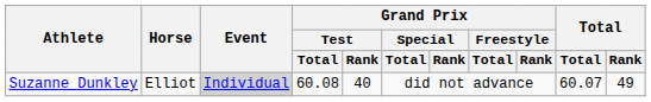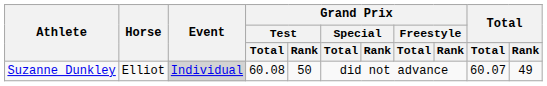Suzanne Dunkley | Grand Prix / Test / Rank: 40 -> 50
